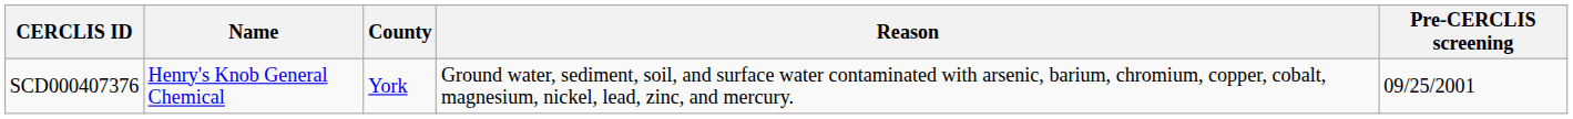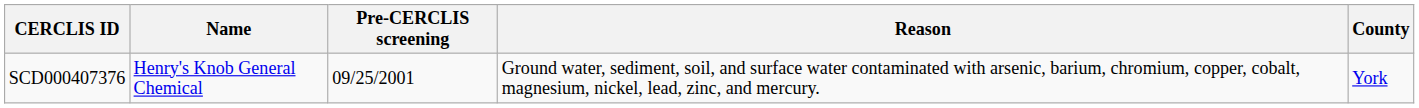columns swapped: County <-> Pre-CERCLIS screening
